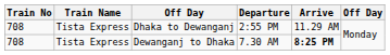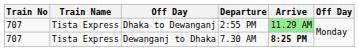Dhaka to Dewanganj | Train No: 708 -> 707
Dhaka to Dewanganj | Arrive: no background -> lightgreen background
Dewanganj to Dhaka | Train No: 708 -> 707
